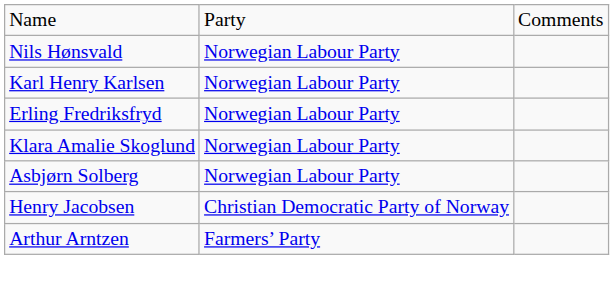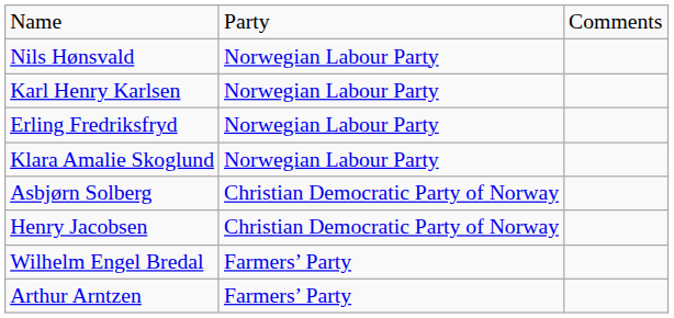Asbjørn Solberg | column 2: Norwegian Labour Party -> Christian Democratic Party of Norway
+ row: Wilhelm Engel Bredal | Farmers’ Party
